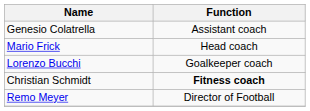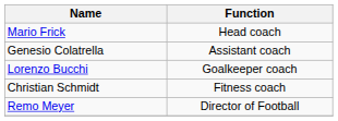rows swapped: Mario Frick <-> Genesio Colatrella
Christian Schmidt | Function: bold -> normal
